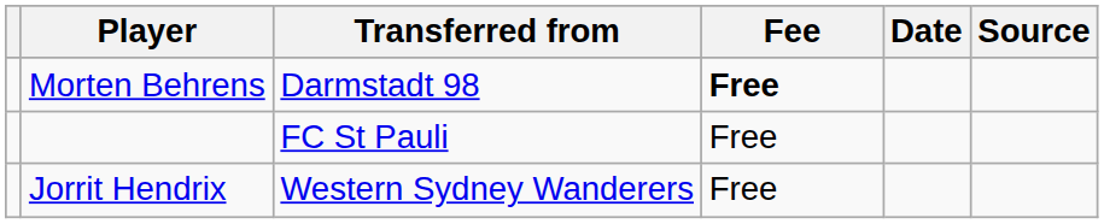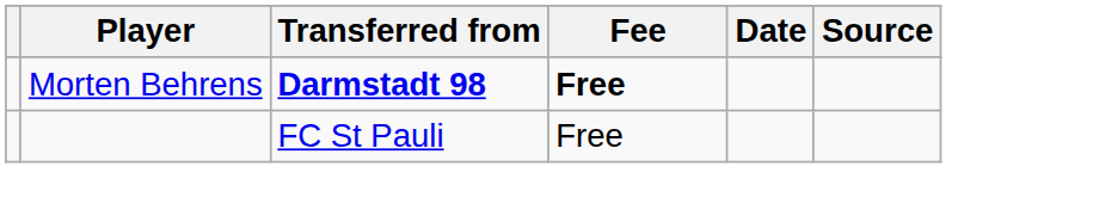Morten Behrens | Transferred from: normal -> bold
- row: Jorrit Hendrix | Western Sydney Wanderers | Free
